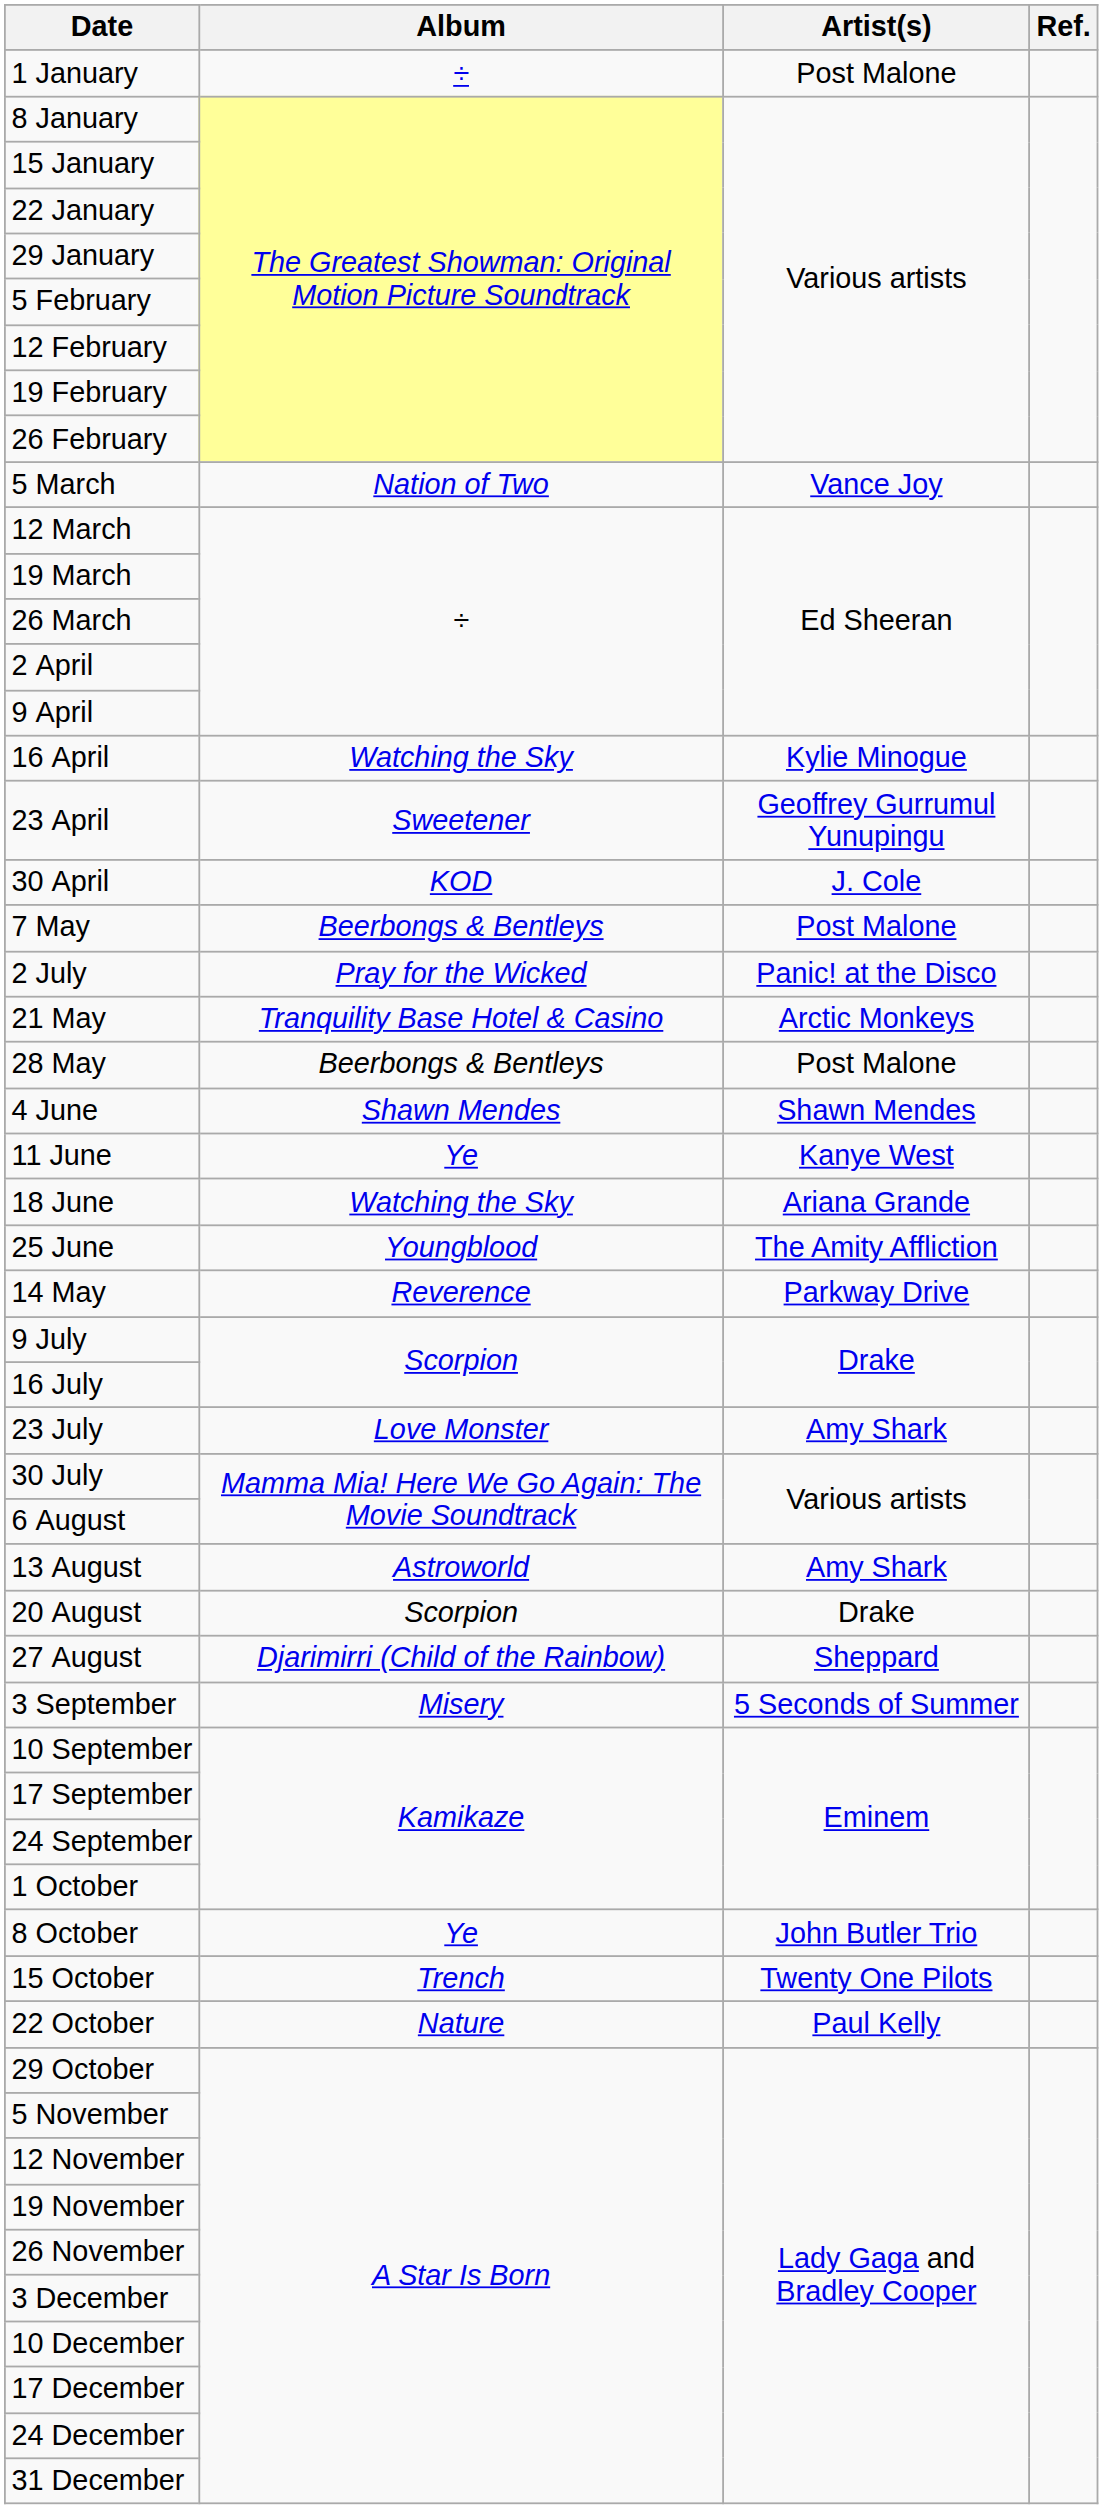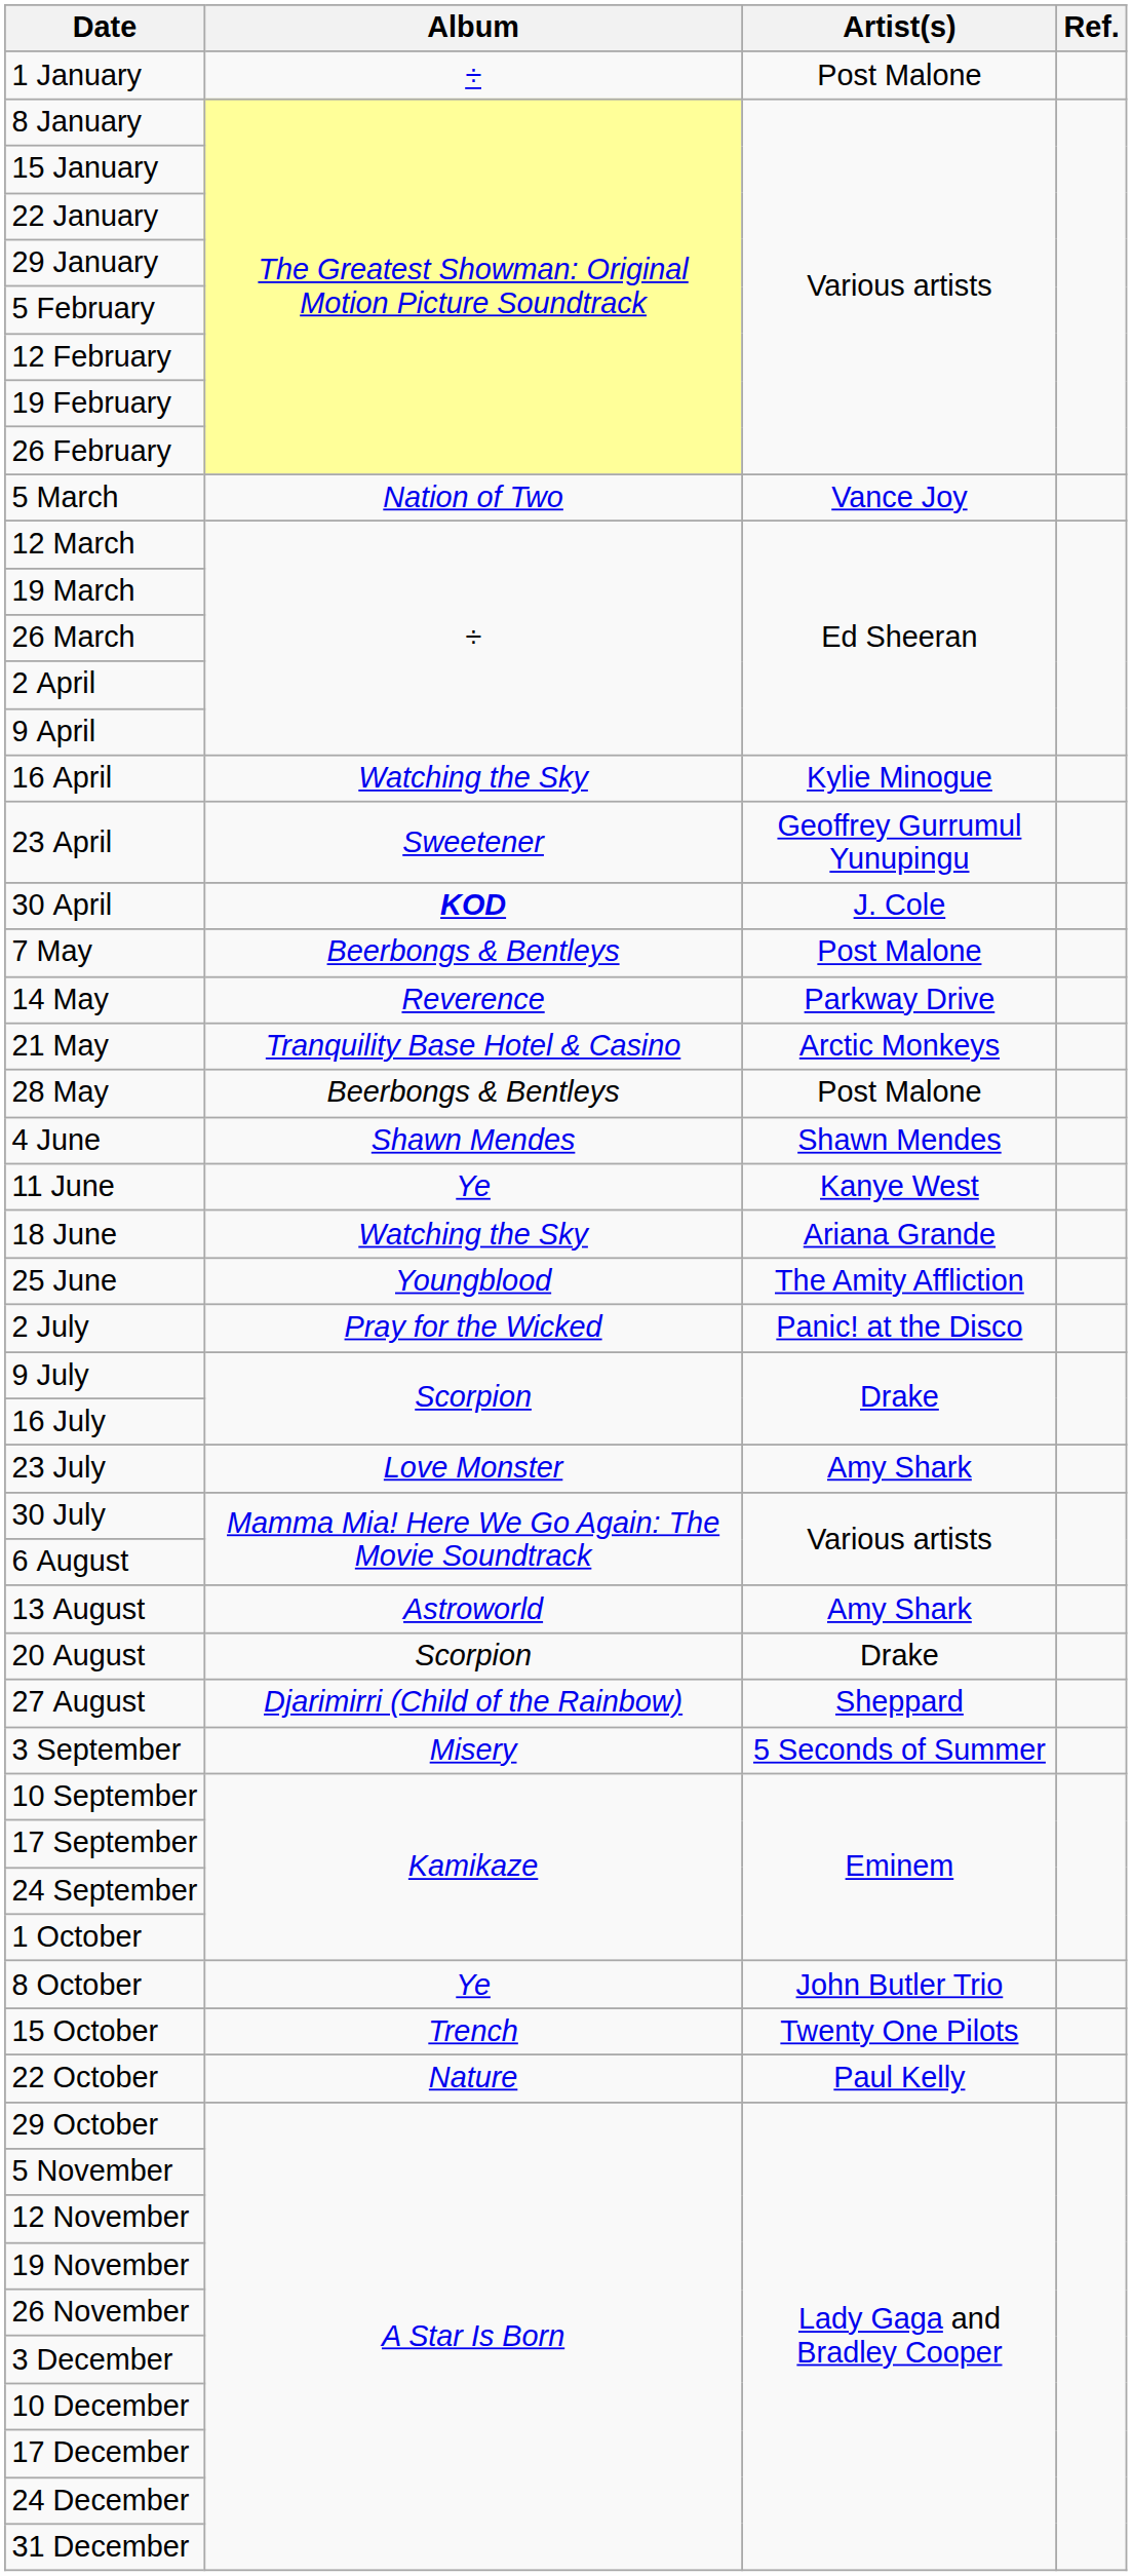30 April | Album: normal -> bold
rows swapped: 14 May <-> 2 July
